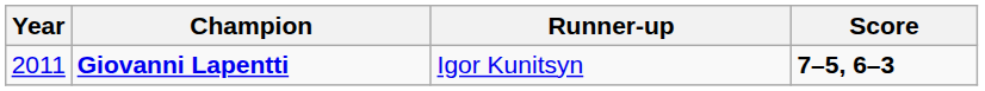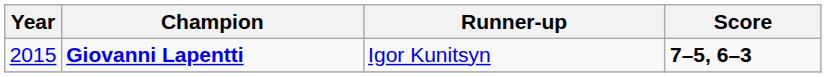Giovanni Lapentti | Year: 2011 -> 2015
